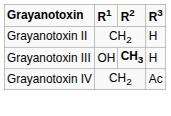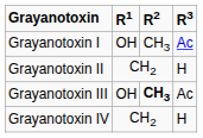+ row: Grayanotoxin I | OH | CH3 | Ac
Grayanotoxin III | R3: H -> Ac
Grayanotoxin IV | R3: Ac -> H
